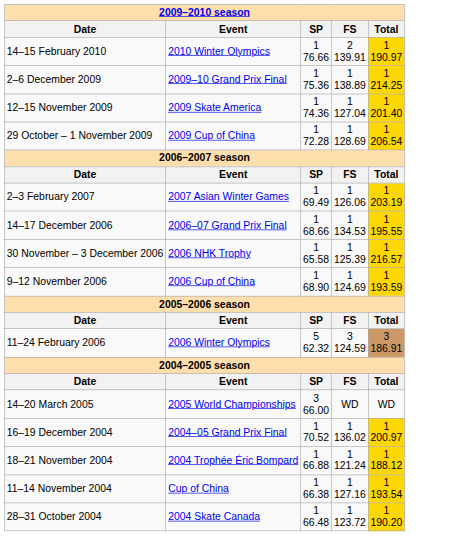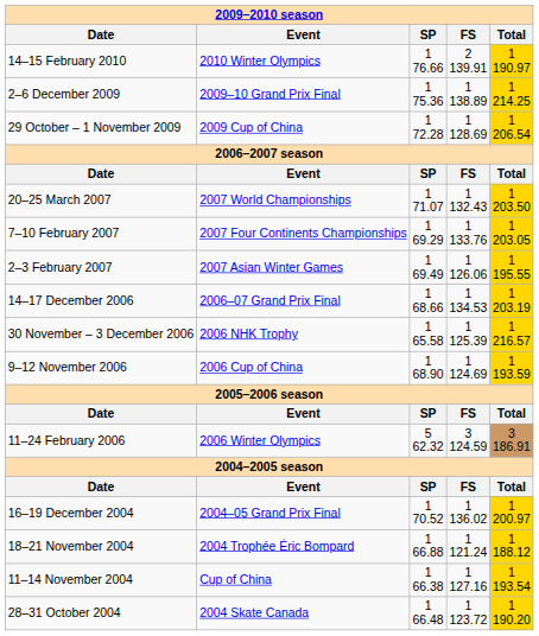- row: 12–15 November 2009 | 2009 Skate America | 1 74.36 | 1 127.04 | 1 201.40
+ row: 20–25 March 2007 | 2007 World Championships | 1 71.07 | 1 132.43 | 1 203.50
+ row: 7–10 February 2007 | 2007 Four Continents Championships | 1 69.29 | 1 133.76 | 1 203.05
2–3 February 2007 | Total: 1 203.19 -> 1 195.55
14–17 December 2006 | Total: 1 195.55 -> 1 203.19
- row: 14–20 March 2005 | 2005 World Championships | 3 66.00 | WD | WD
